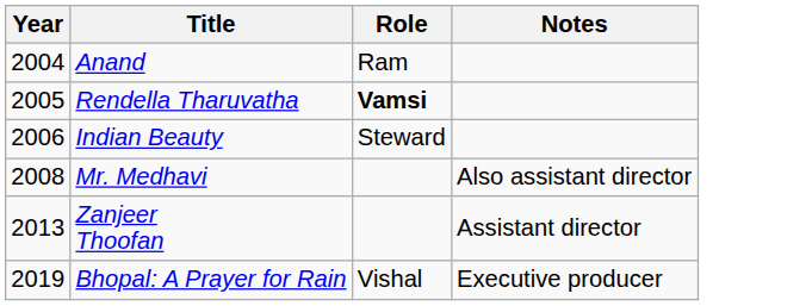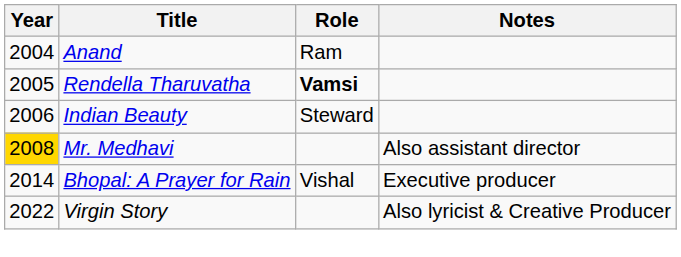Mr. Medhavi | Year: no background -> gold background
- row: 2013 | Zanjeer Thoofan | Assistant director
Bhopal: A Prayer for Rain | Year: 2019 -> 2014
+ row: 2022 | Virgin Story | Also lyricist & Creative Producer
